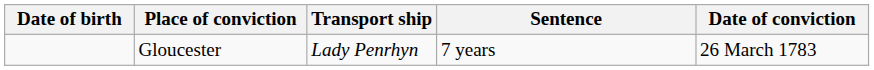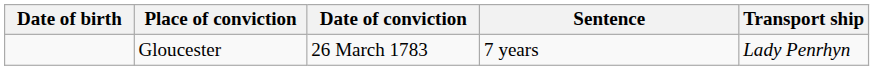columns swapped: Date of conviction <-> Transport ship
